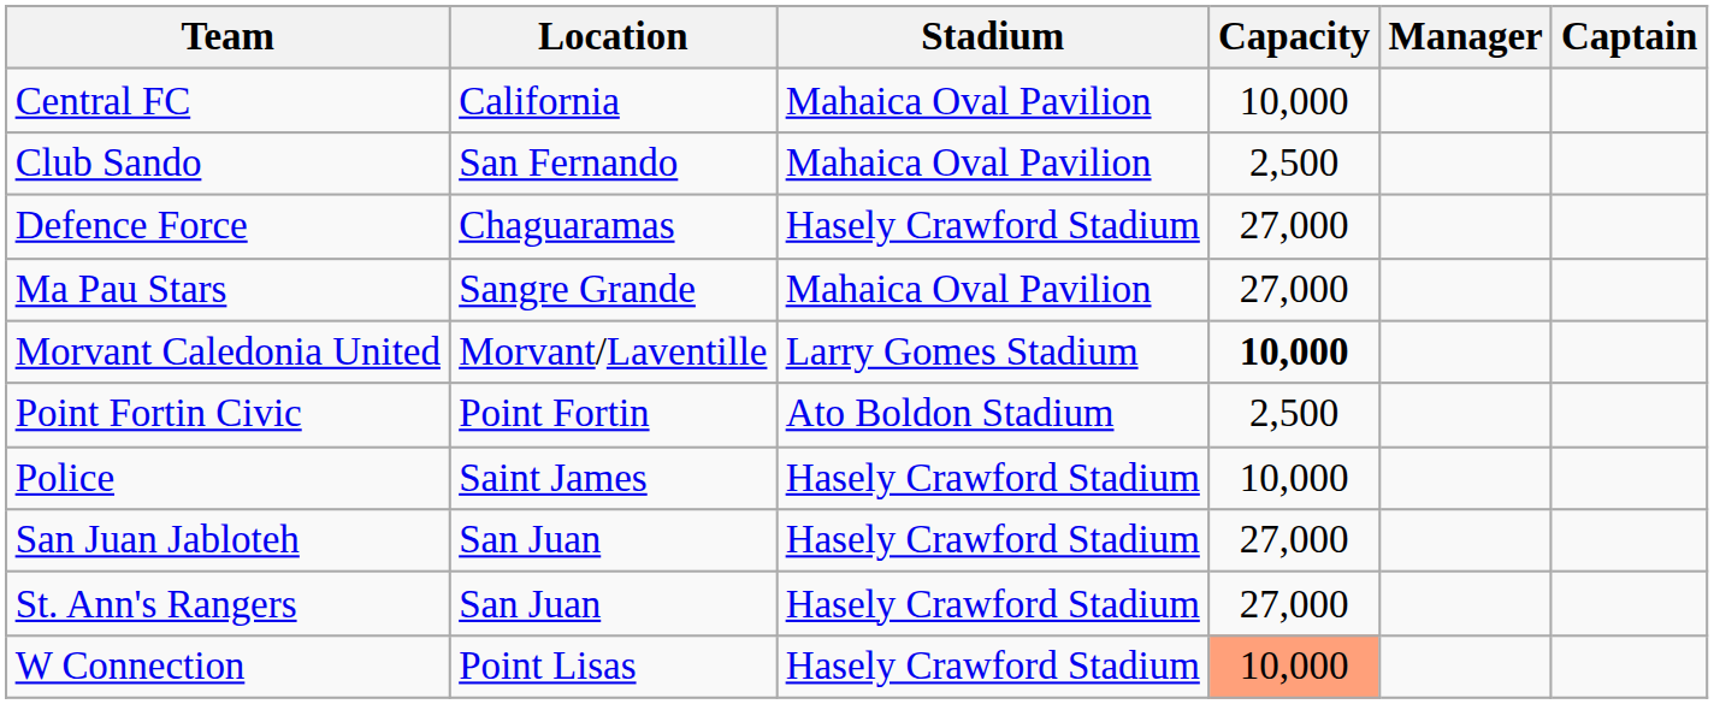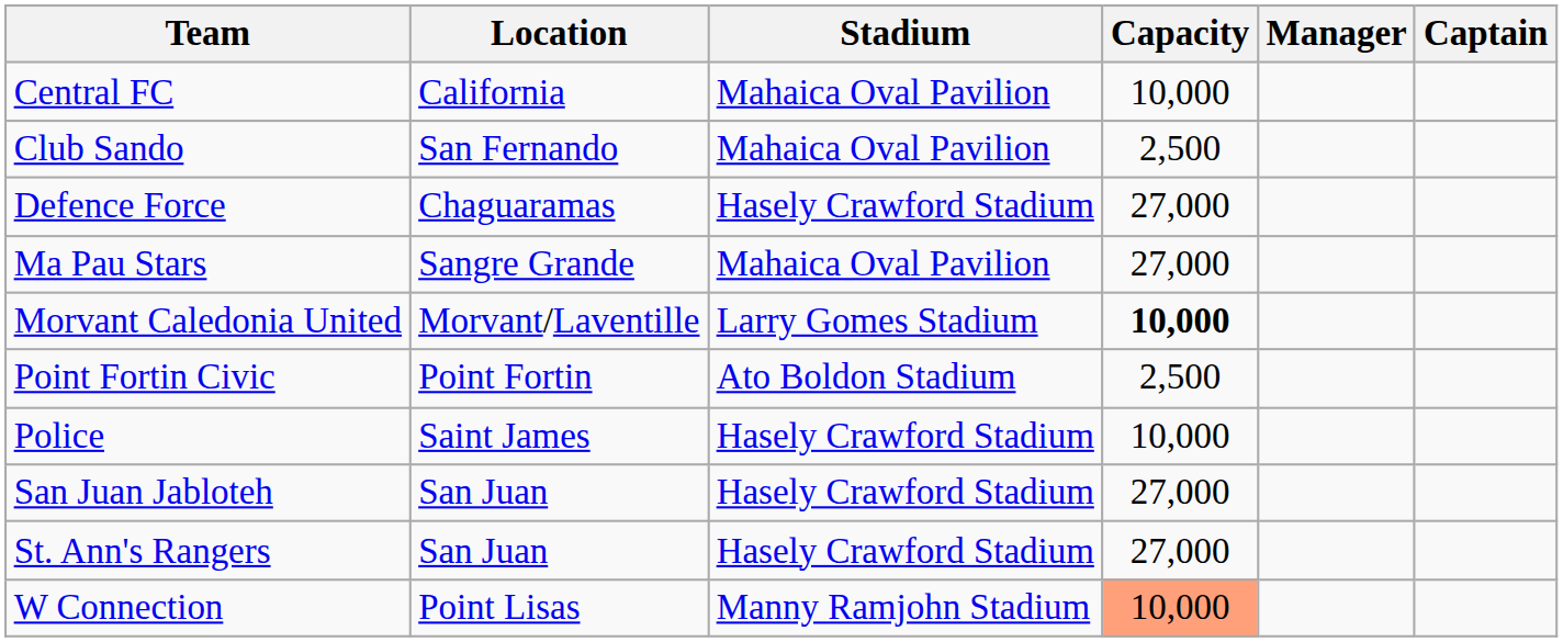W Connection | Stadium: Hasely Crawford Stadium -> Manny Ramjohn Stadium
